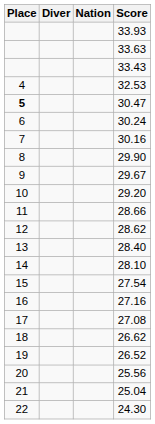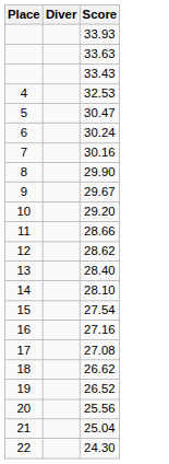- column: Nation
30.47 | Place: bold -> normal
